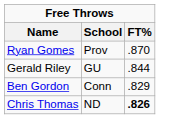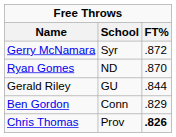+ row: Gerry McNamara | Syr | .872
Ryan Gomes | School: Prov -> ND
Chris Thomas | School: ND -> Prov
